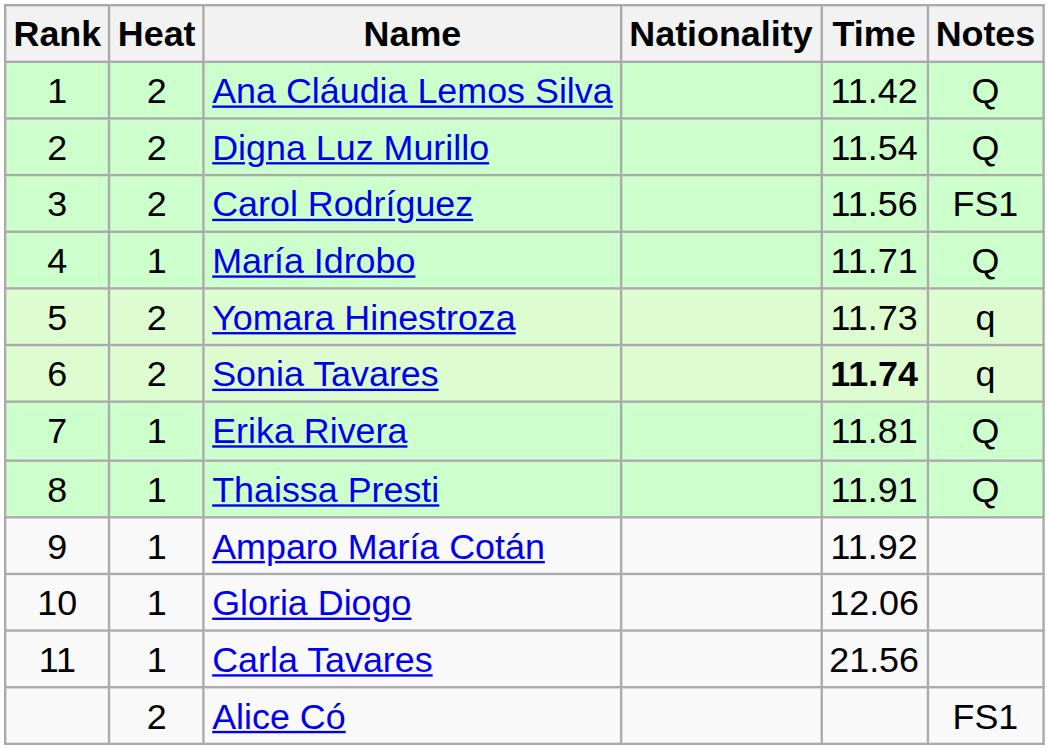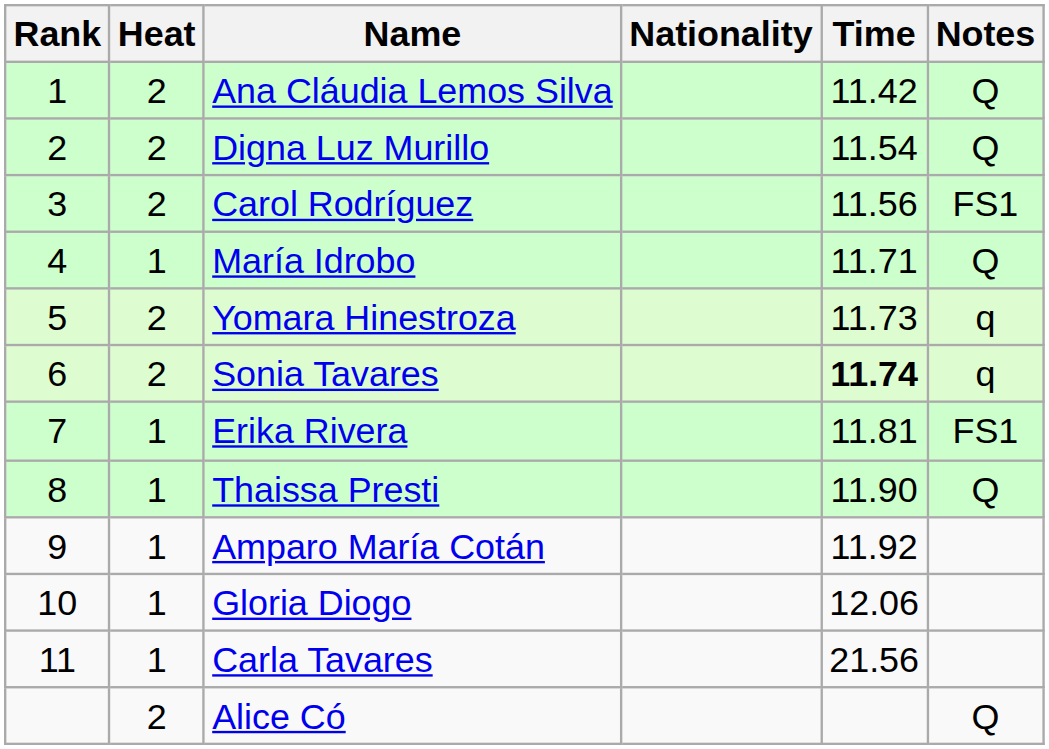Erika Rivera | Notes: Q -> FS1
Thaissa Presti | Time: 11.91 -> 11.90
Alice Có | Notes: FS1 -> Q
